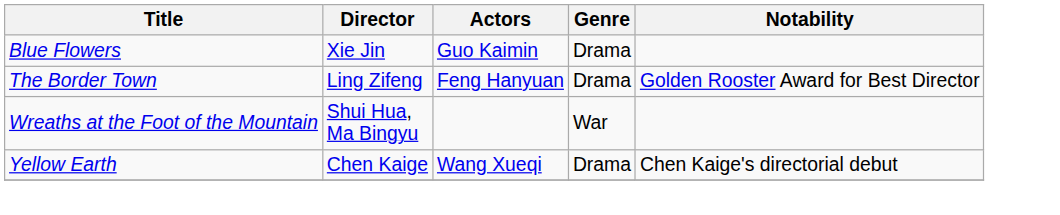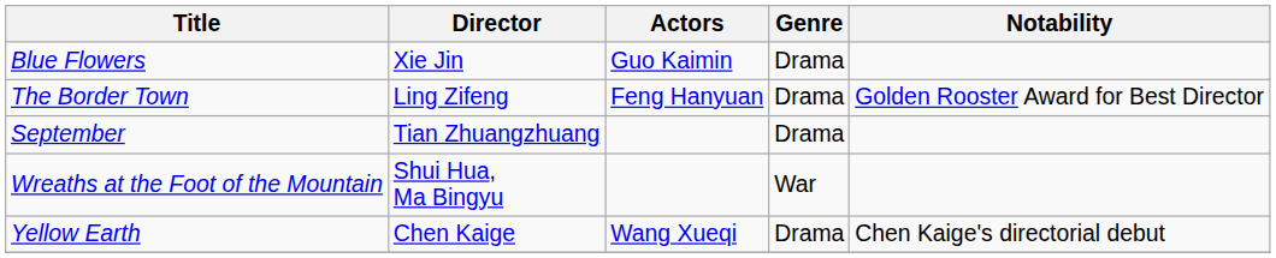+ row: September | Tian Zhuangzhuang | Drama
